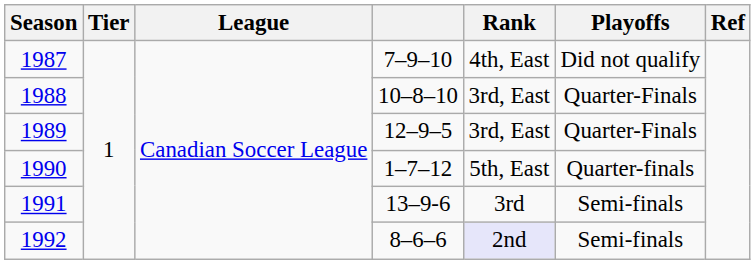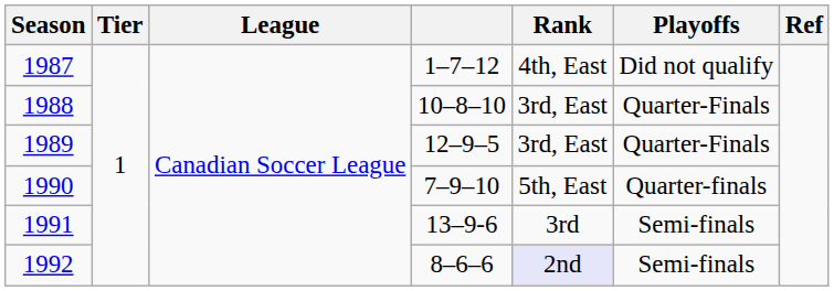1987 | column 4: 7–9–10 -> 1–7–12
1990 | column 4: 1–7–12 -> 7–9–10
